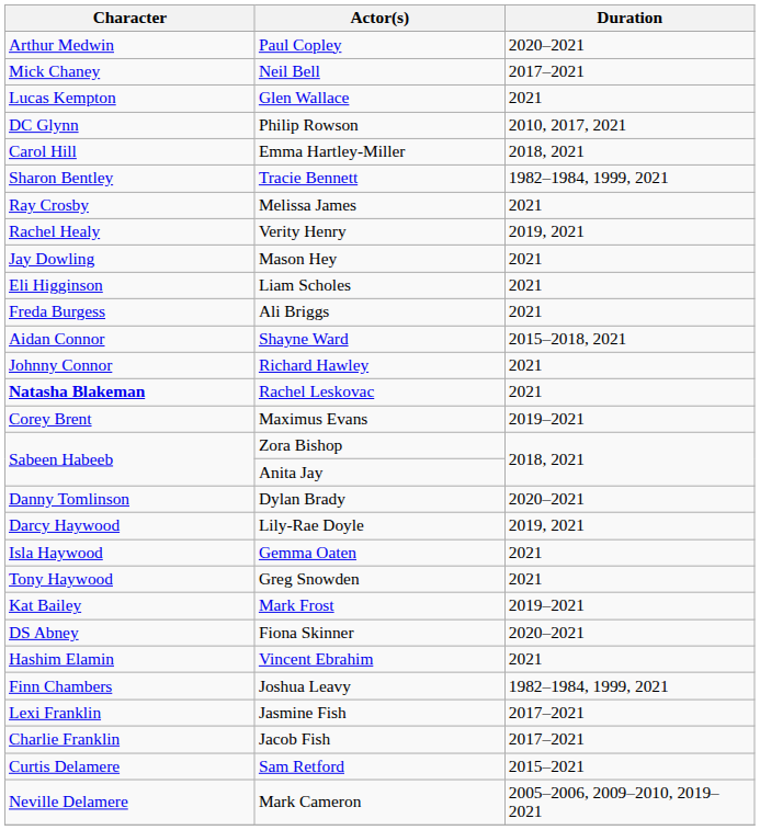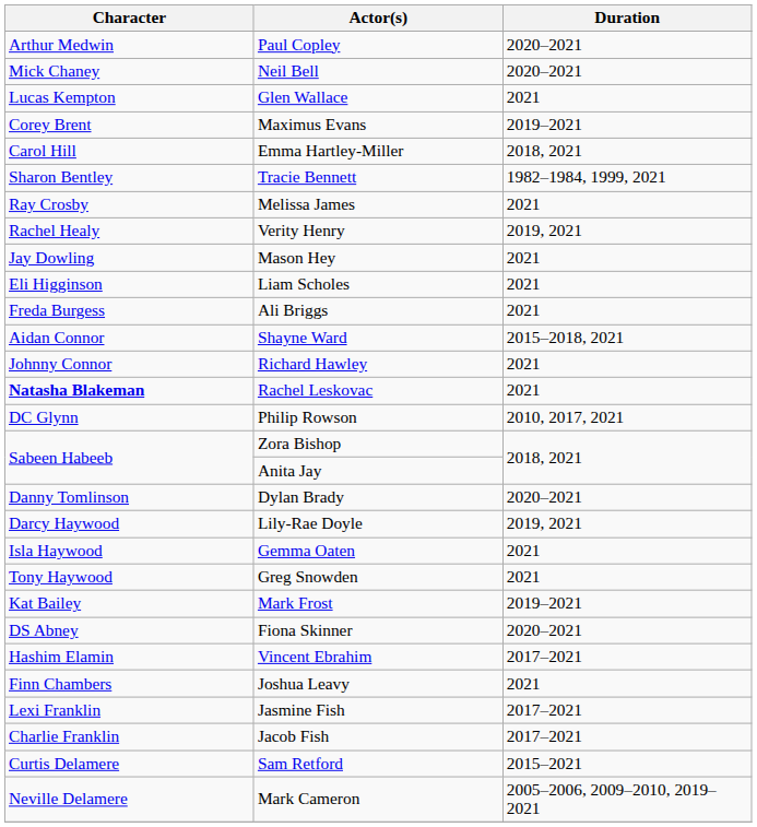Neil Bell | Duration: 2017–2021 -> 2020–2021
rows swapped: Philip Rowson <-> Maximus Evans
Vincent Ebrahim | Duration: 2021 -> 2017–2021
Joshua Leavy | Duration: 1982–1984, 1999, 2021 -> 2021
